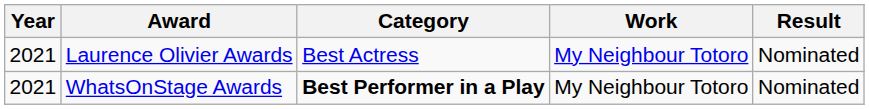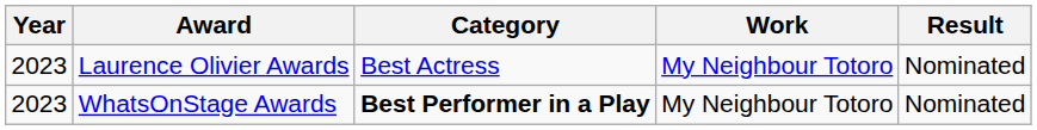Laurence Olivier Awards | Year: 2021 -> 2023
WhatsOnStage Awards | Year: 2021 -> 2023
